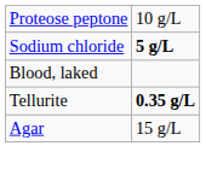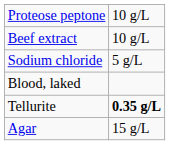+ row: Beef extract | 10 g/L
Sodium chloride | column 2: bold -> normal
